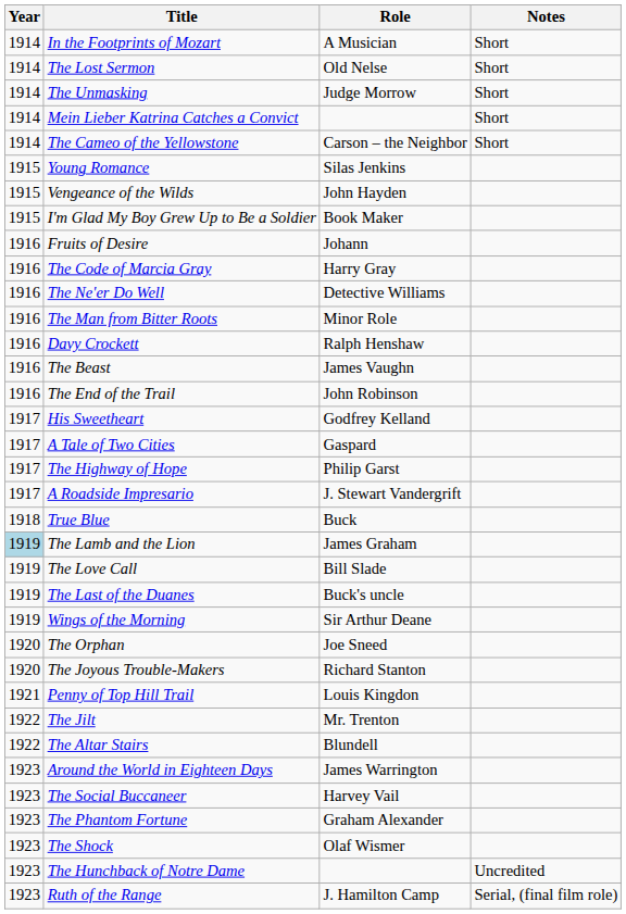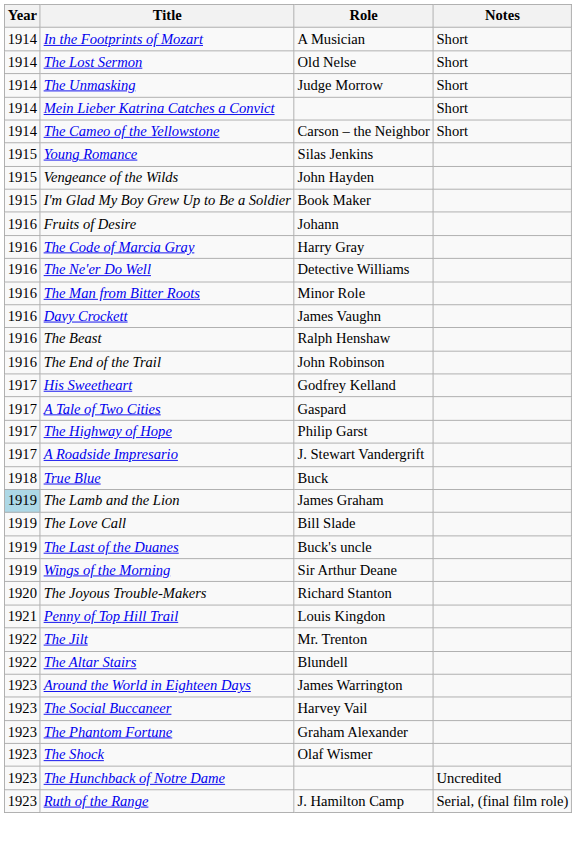Davy Crockett | Role: Ralph Henshaw -> James Vaughn
The Beast | Role: James Vaughn -> Ralph Henshaw
- row: 1920 | The Orphan | Joe Sneed
